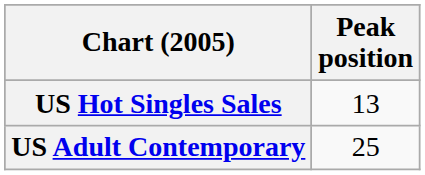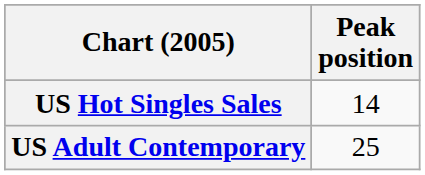US Hot Singles Sales | Peak position: 13 -> 14
